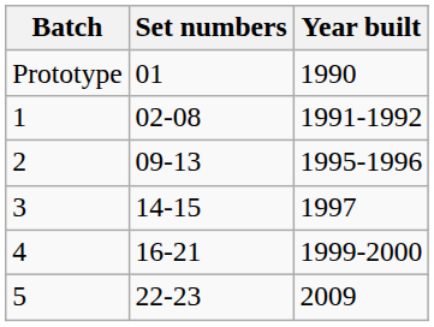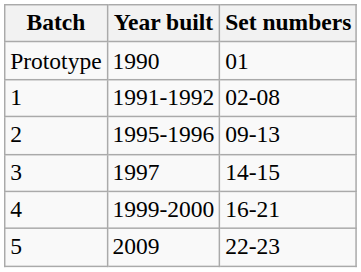columns swapped: Set numbers <-> Year built
